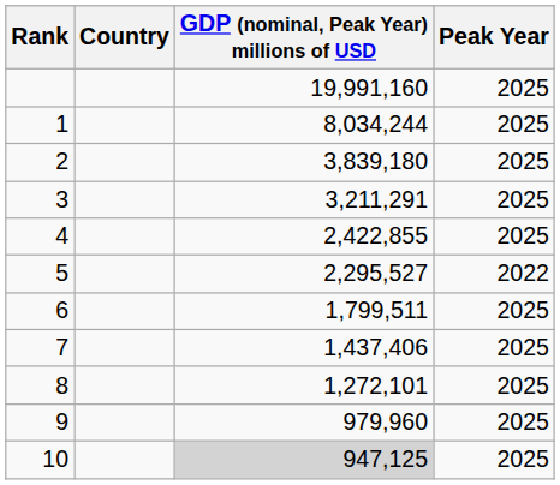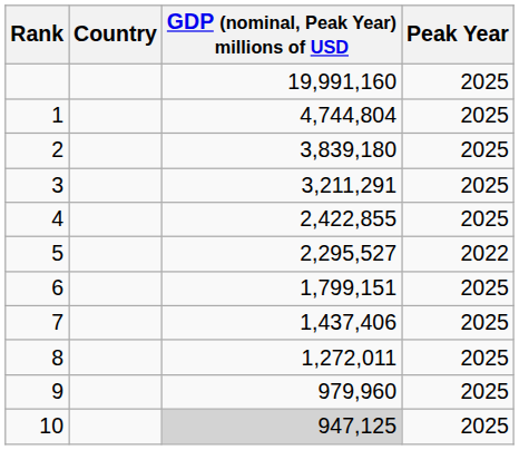1 | GDP (nominal, Peak Year) millions of USD: 8,034,244 -> 4,744,804
6 | GDP (nominal, Peak Year) millions of USD: 1,799,511 -> 1,799,151
8 | GDP (nominal, Peak Year) millions of USD: 1,272,101 -> 1,272,011
